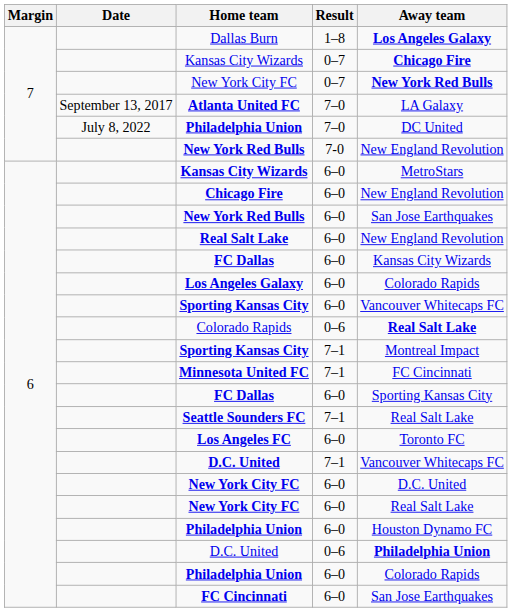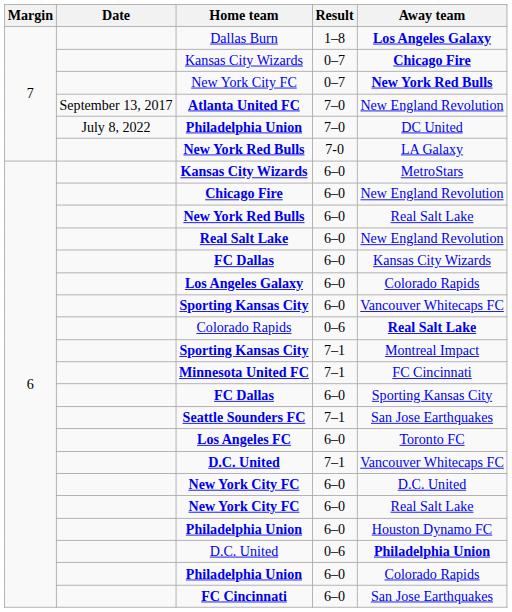Atlanta United FC | Away team: LA Galaxy -> New England Revolution
New York Red Bulls / 7-0 | Away team: New England Revolution -> LA Galaxy
New York Red Bulls / 6–0 | Away team: San Jose Earthquakes -> Real Salt Lake
Seattle Sounders FC | Away team: Real Salt Lake -> San Jose Earthquakes
